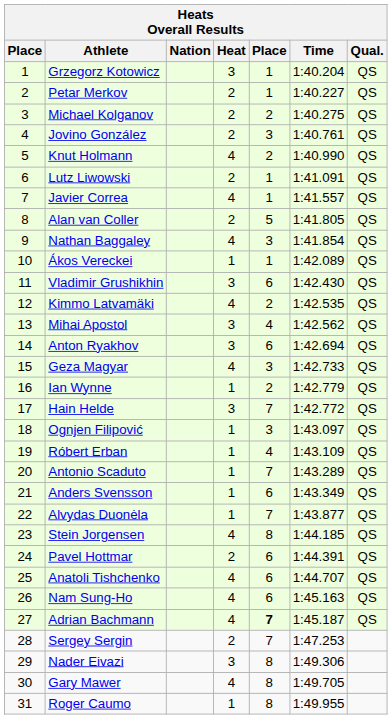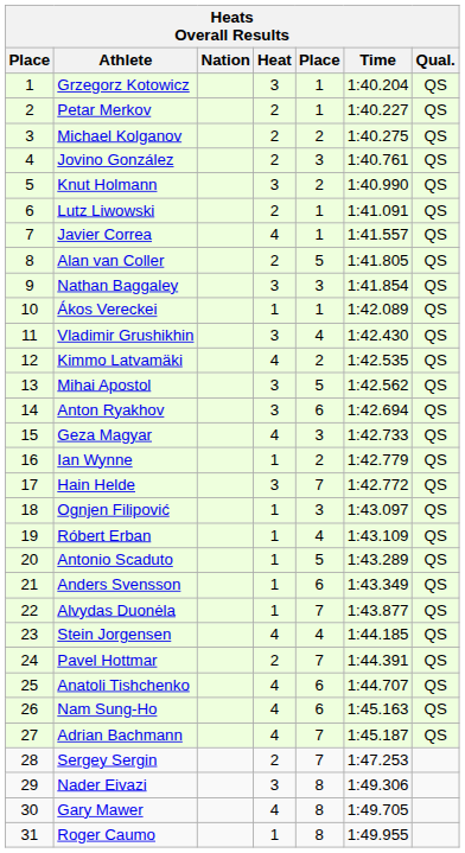Knut Holmann | Heat: 4 -> 3
Nathan Baggaley | Heat: 4 -> 3
Vladimir Grushikhin | column 5: 6 -> 4
Mihai Apostol | column 5: 4 -> 5
Antonio Scaduto | column 5: 7 -> 5
Stein Jorgensen | column 5: 8 -> 4
Pavel Hottmar | column 5: 6 -> 7
Adrian Bachmann | column 5: bold -> normal
